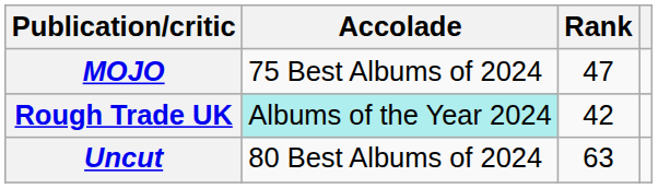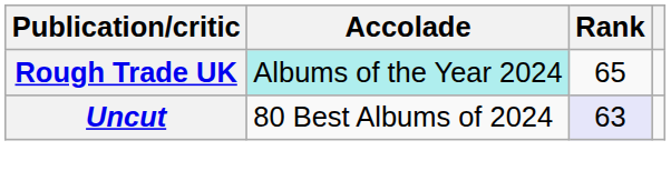- row: MOJO | 75 Best Albums of 2024 | 47
Rough Trade UK | Rank: 42 -> 65
Uncut | Rank: no background -> lavender background
